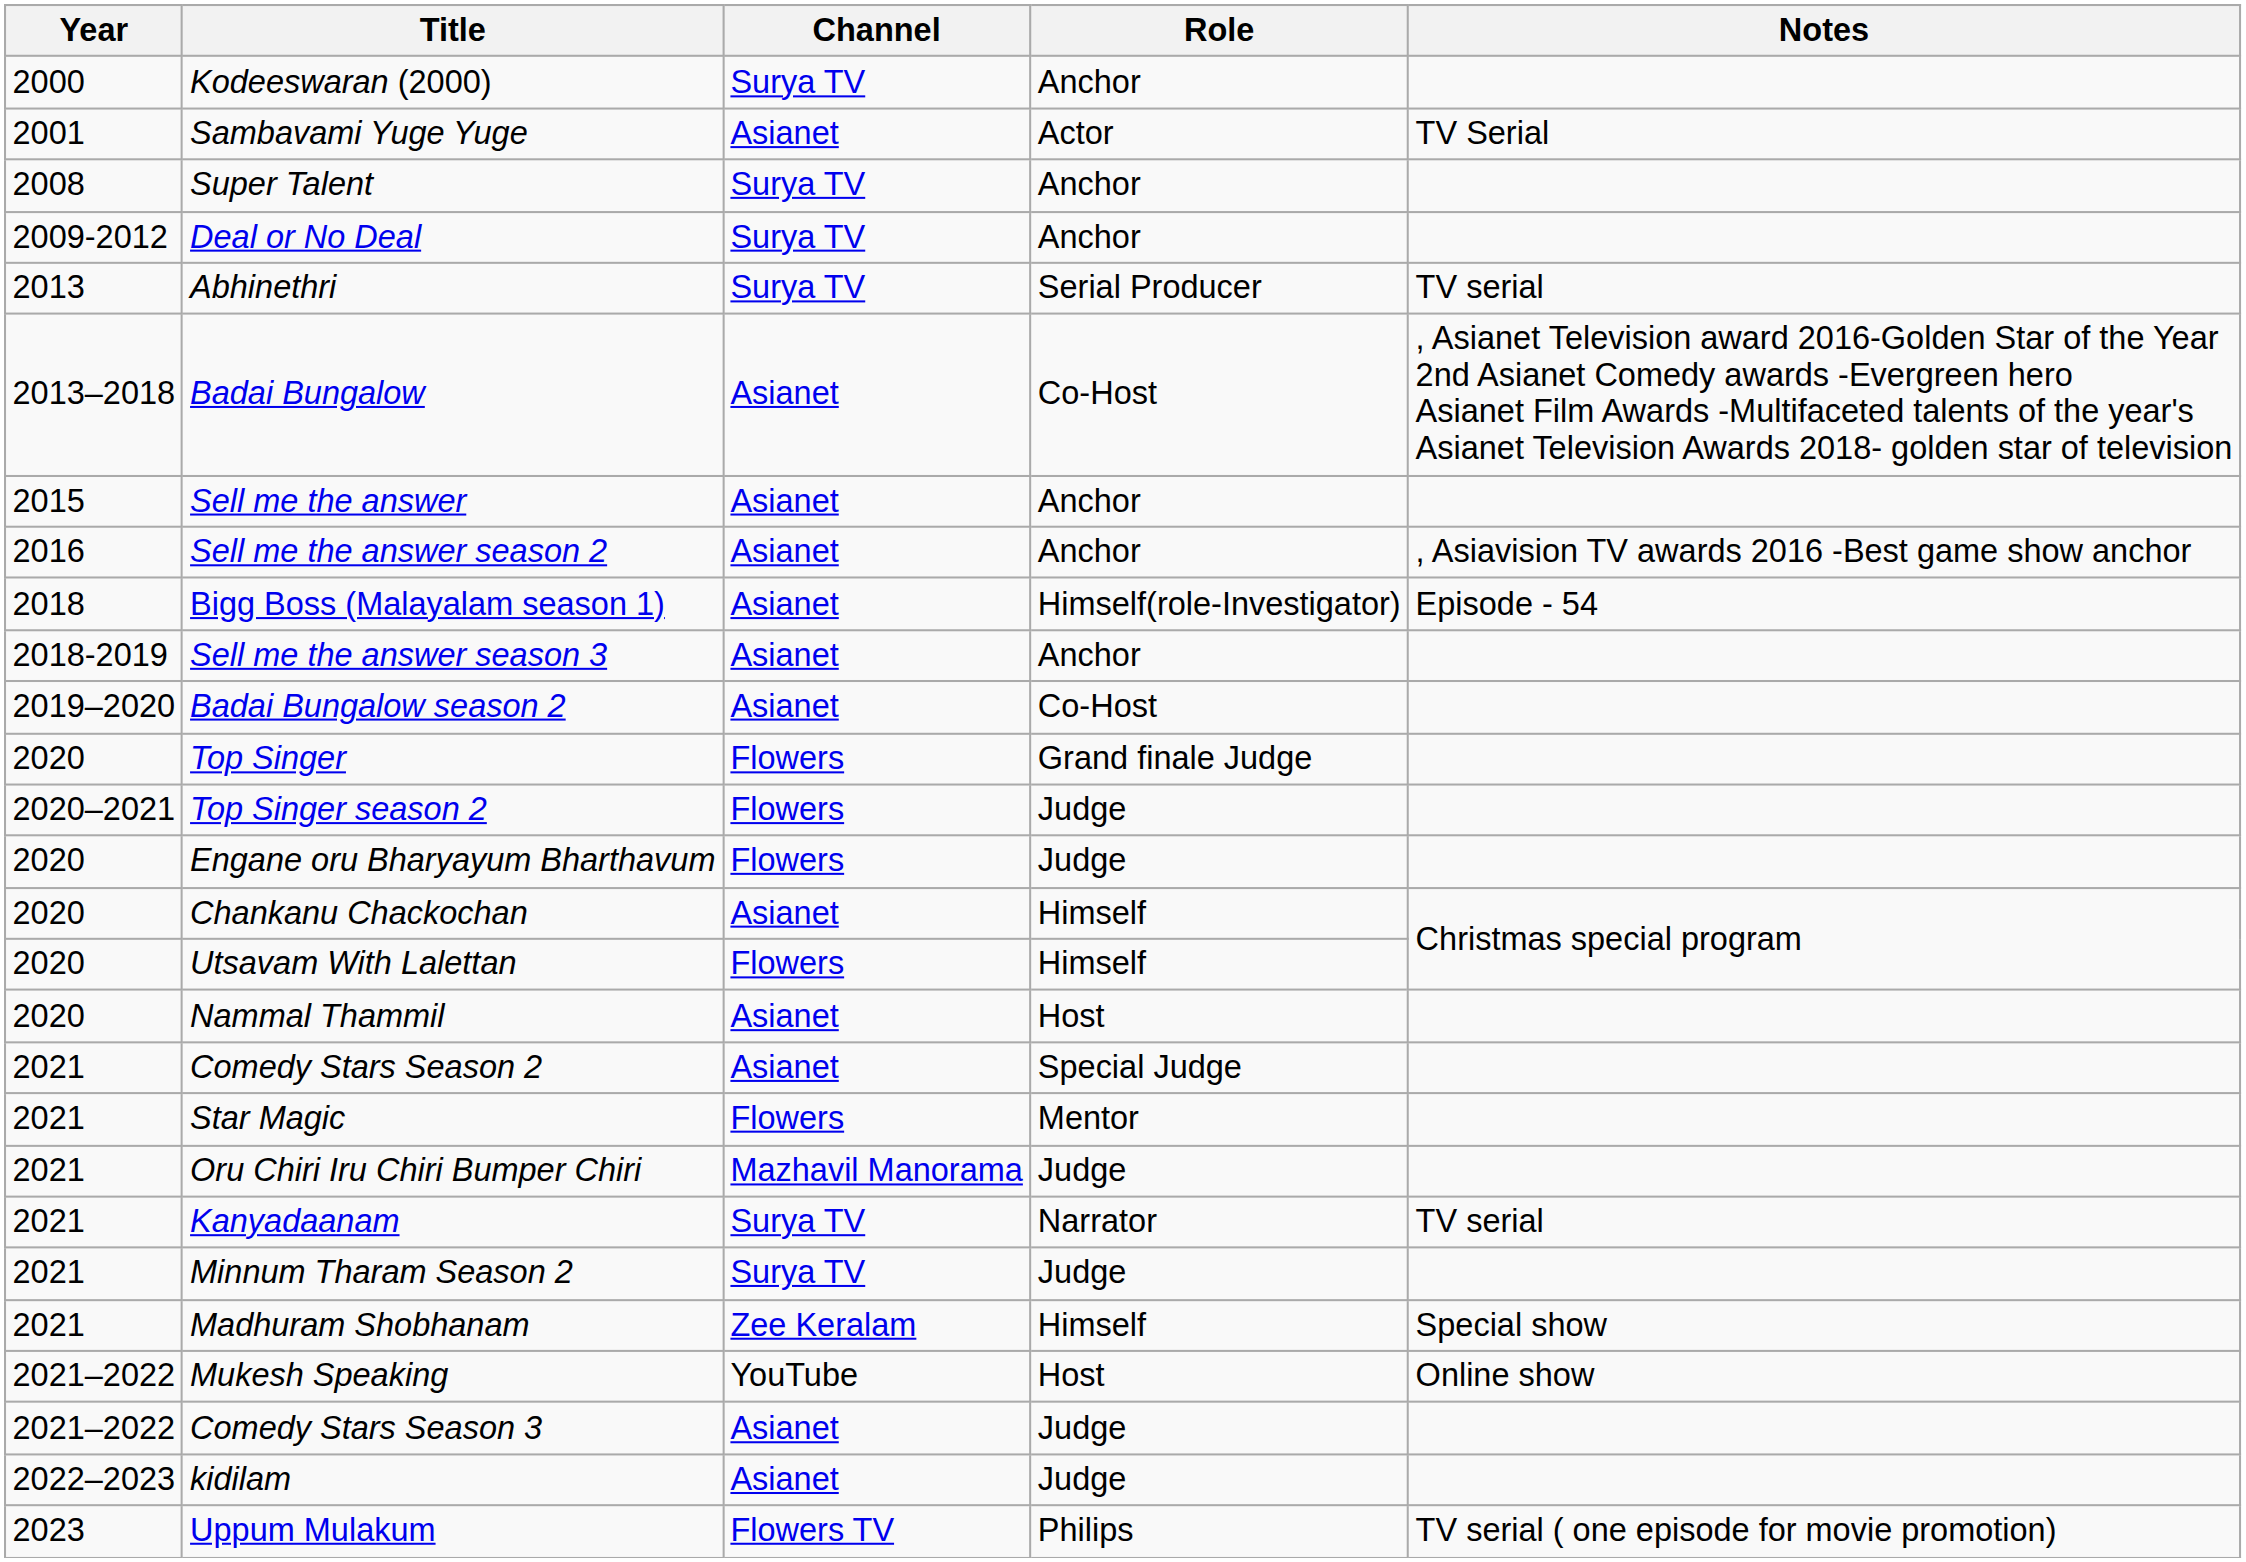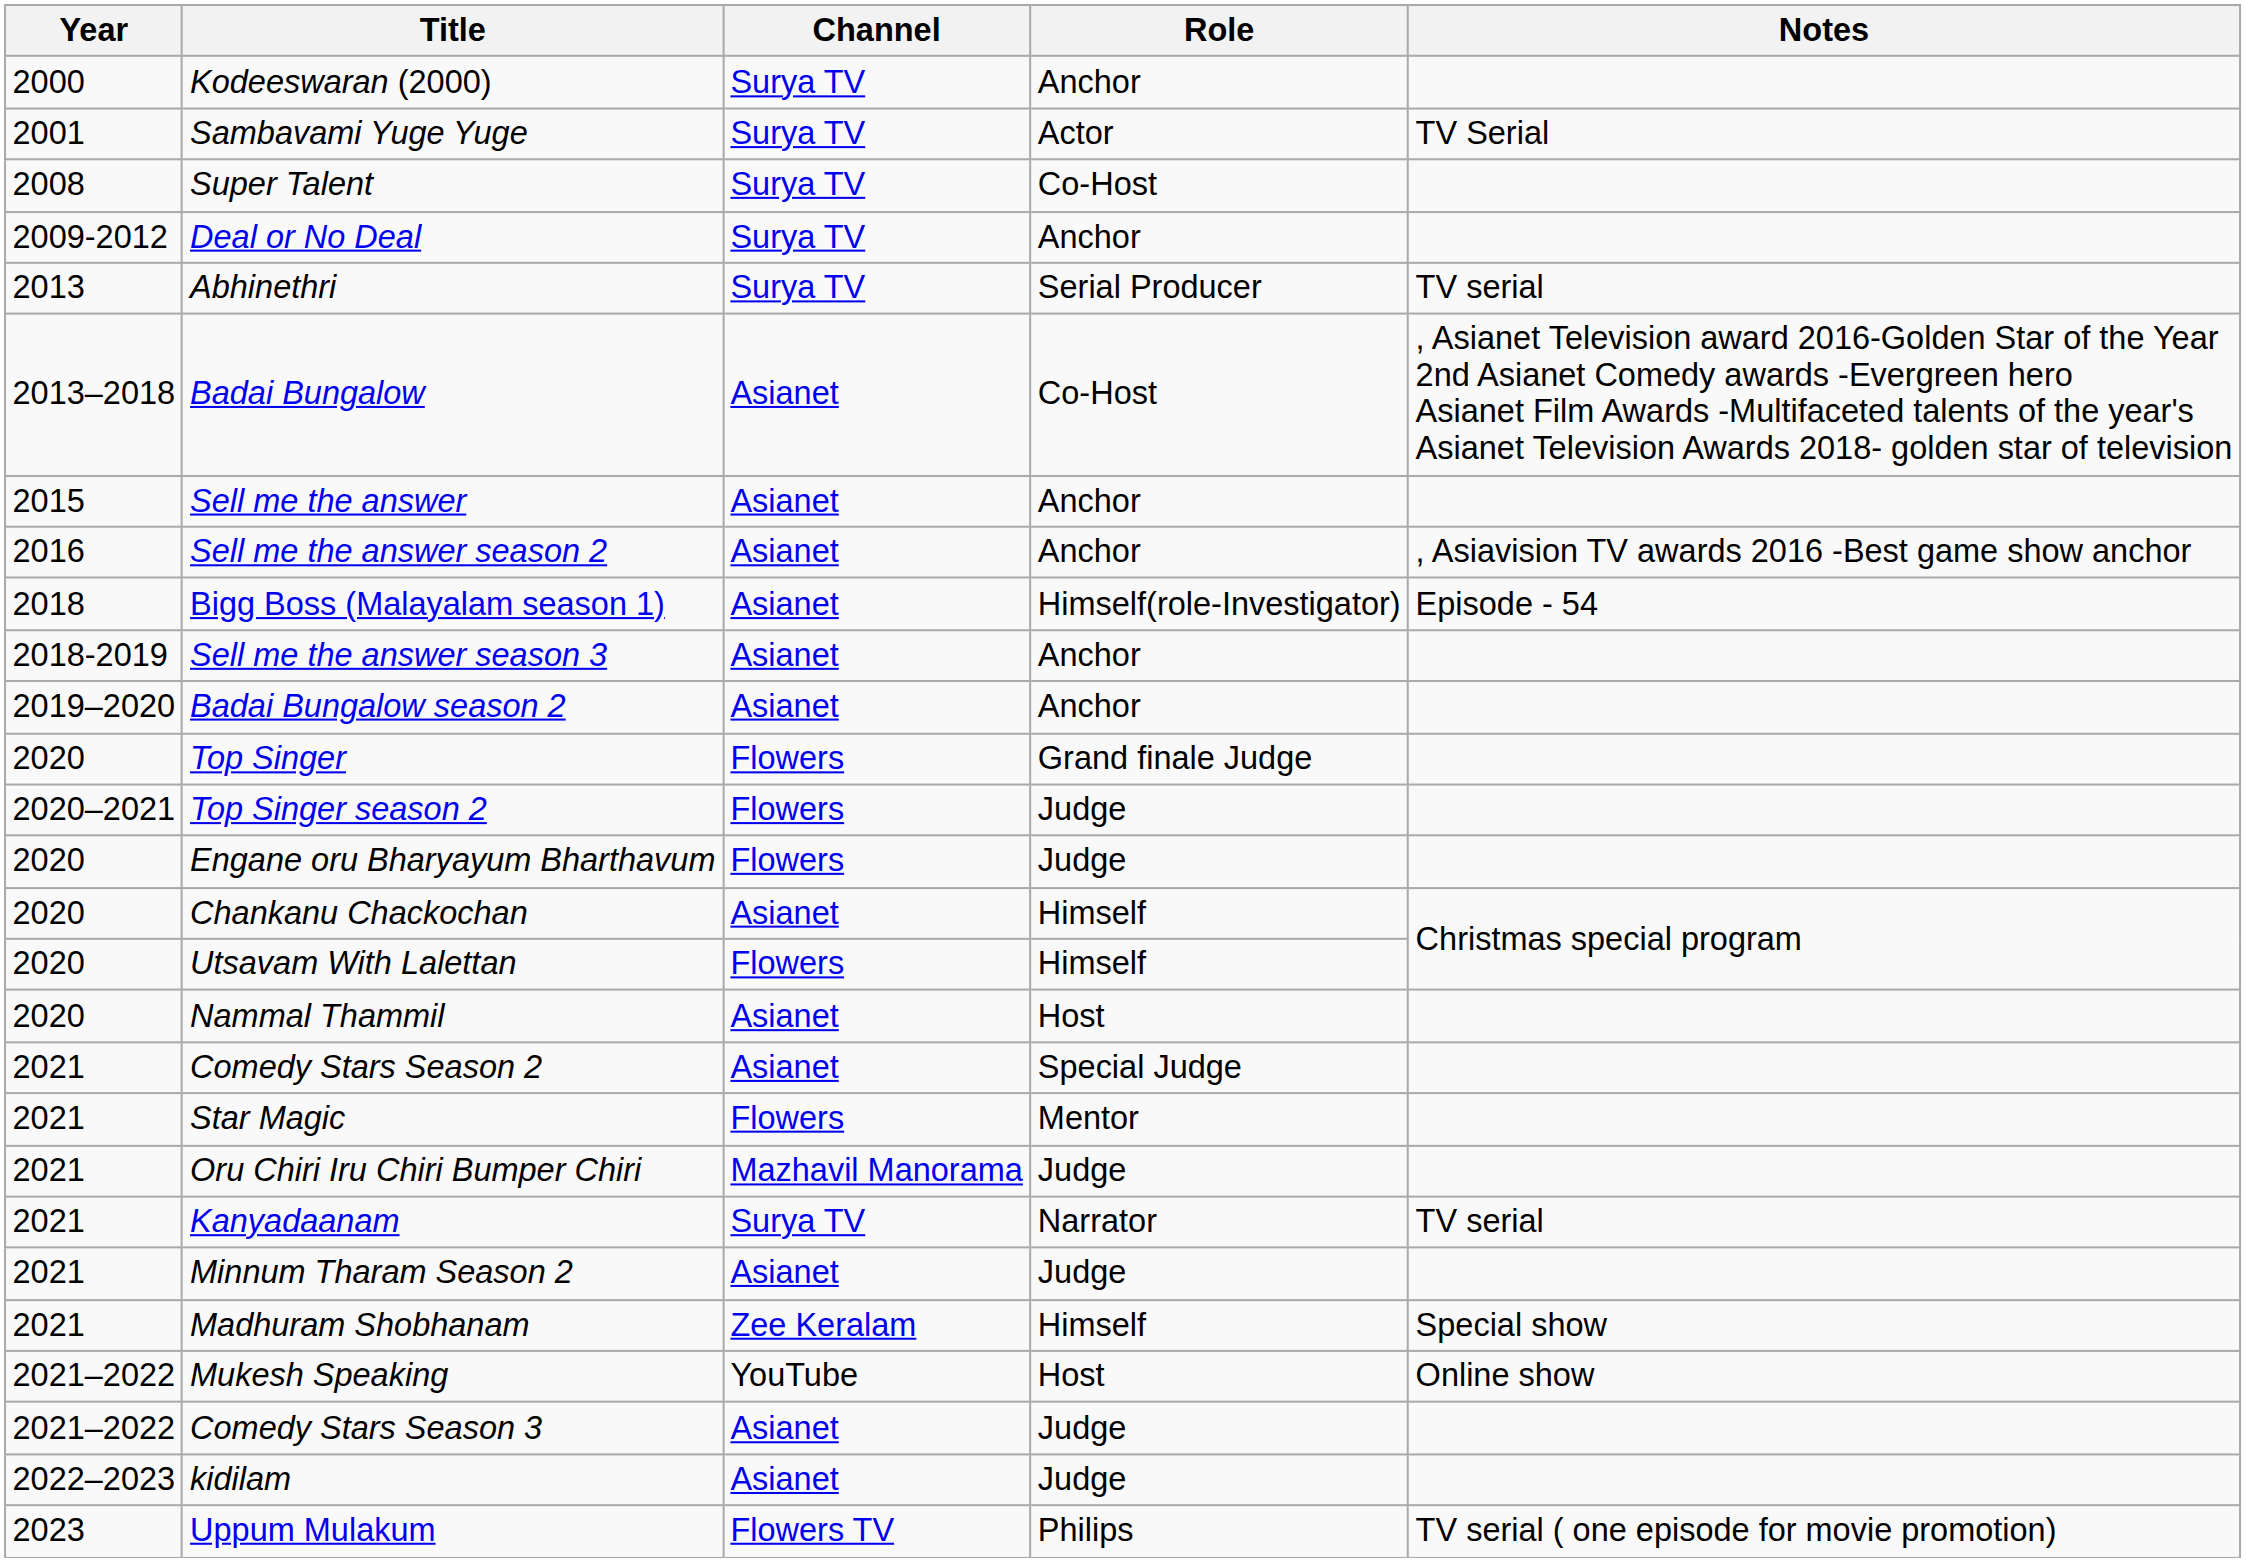Sambavami Yuge Yuge | Channel: Asianet -> Surya TV
Super Talent | Role: Anchor -> Co-Host
Badai Bungalow season 2 | Role: Co-Host -> Anchor
Minnum Tharam Season 2 | Channel: Surya TV -> Asianet
